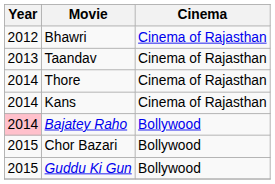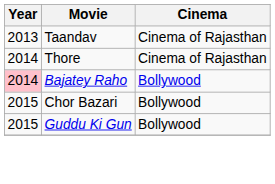- row: 2012 | Bhawri | Cinema of Rajasthan
- row: 2014 | Kans | Cinema of Rajasthan
